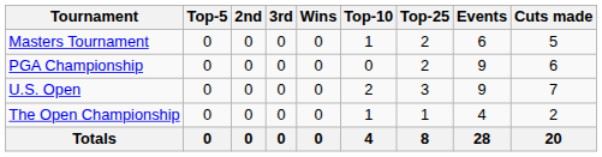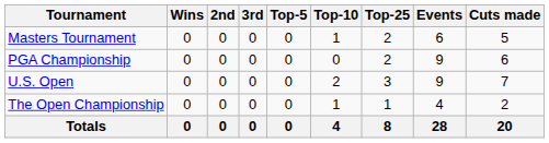columns swapped: Wins <-> Top-5
